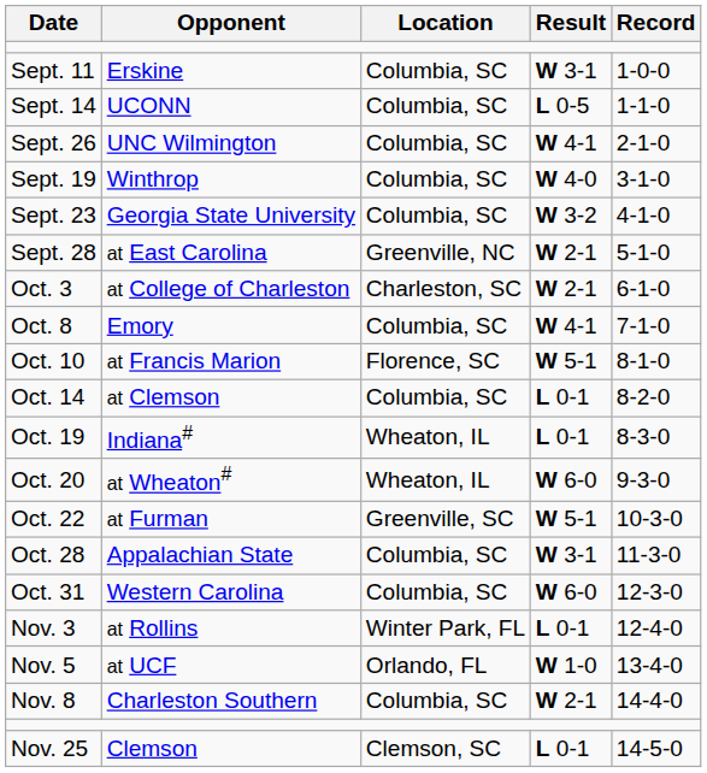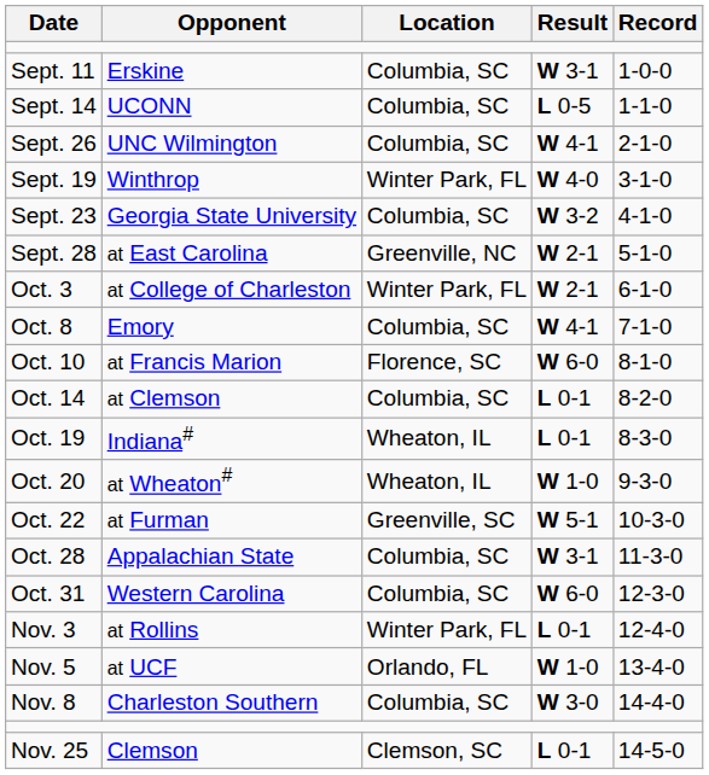Sept. 19 | Location: Columbia, SC -> Winter Park, FL
Oct. 3 | Location: Charleston, SC -> Winter Park, FL
Oct. 10 | Result: W 5-1 -> W 6-0
Oct. 20 | Result: W 6-0 -> W 1-0
Nov. 8 | Result: W 2-1 -> W 3-0
